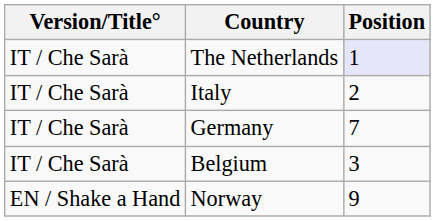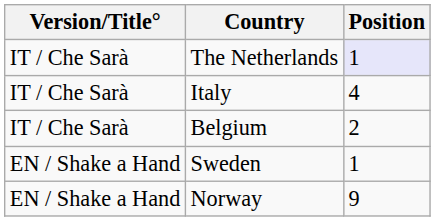Italy | Position: 2 -> 4
- row: IT / Che Sarà | Germany | 7
Belgium | Position: 3 -> 2
+ row: EN / Shake a Hand | Sweden | 1
